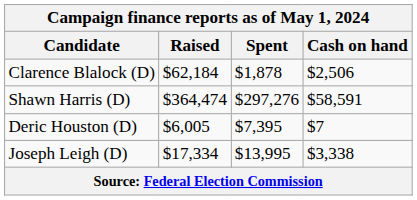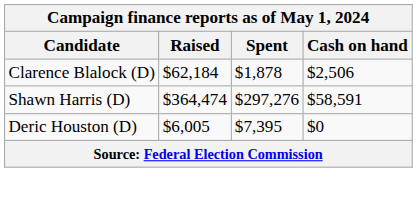Deric Houston (D) | Cash on hand: $7 -> $0
- row: Joseph Leigh (D) | $17,334 | $13,995 | $3,338
